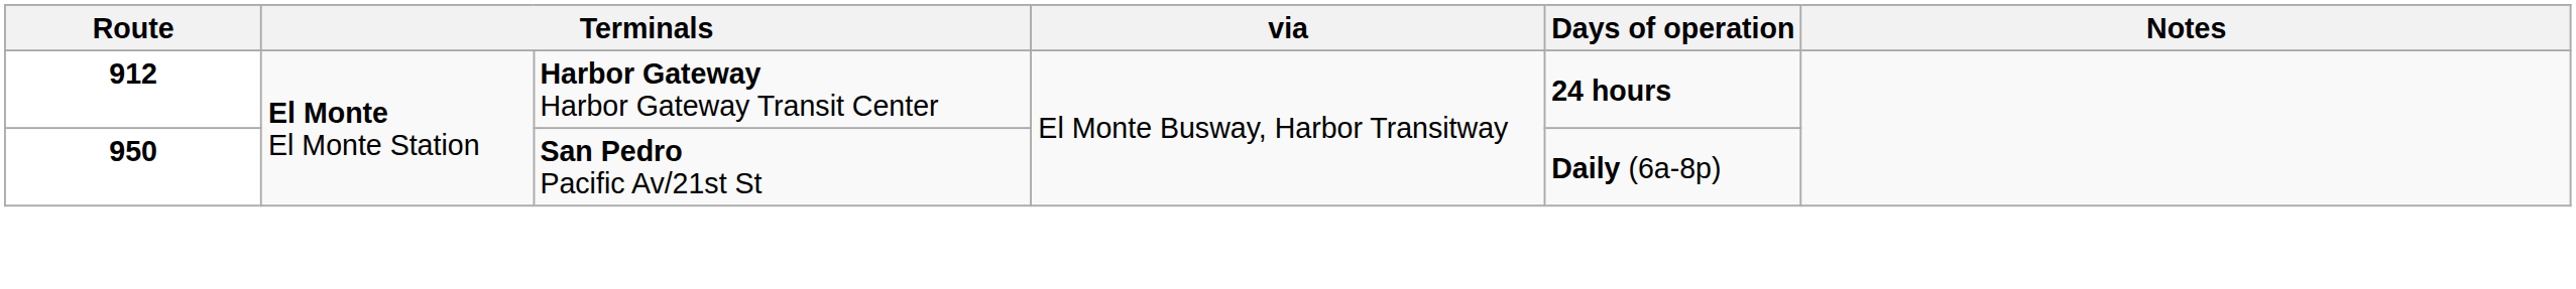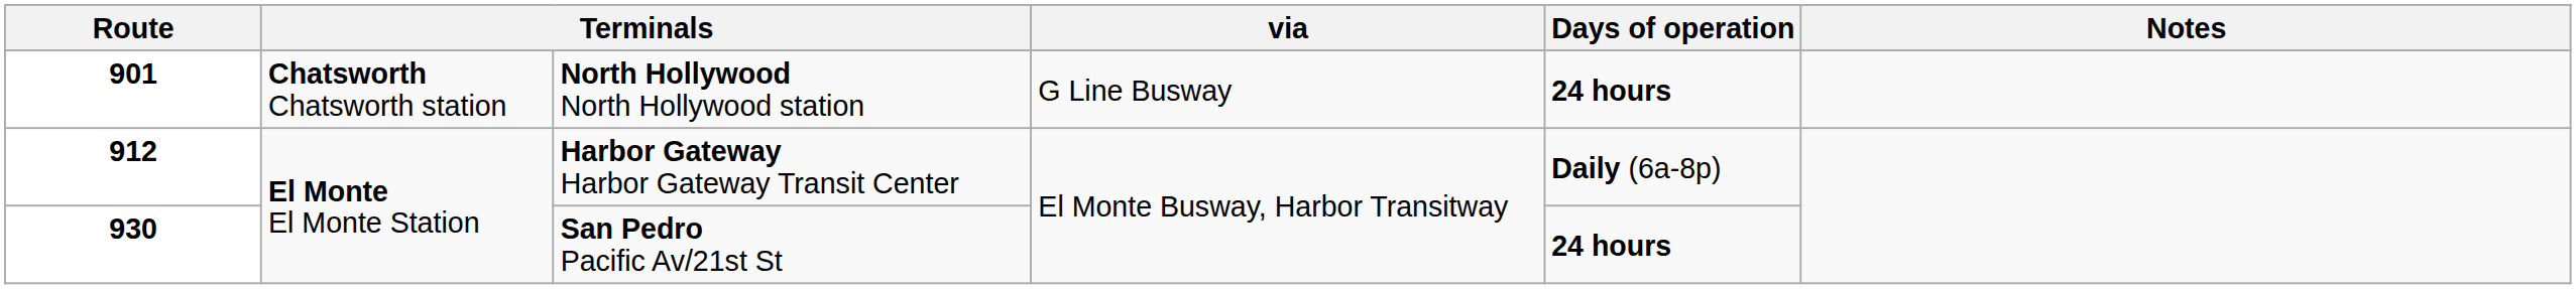+ row: 901 | Chatsworth Chatsworth station | North Hollywood North Hollywood station | G Line Busway | 24 hours
Harbor Gateway Harbor Gateway Transit Center | Days of operation: 24 hours -> Daily (6a-8p)
San Pedro Pacific Av/21st St | Route: 950 -> 930
San Pedro Pacific Av/21st St | Days of operation: Daily (6a-8p) -> 24 hours
